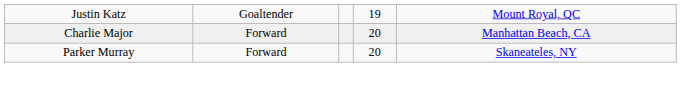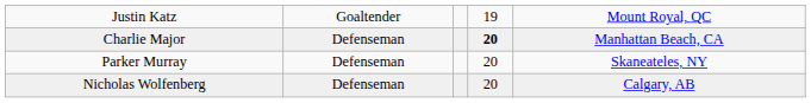Charlie Major | column 2: Forward -> Defenseman
Charlie Major | column 4: normal -> bold
Parker Murray | column 2: Forward -> Defenseman
+ row: Nicholas Wolfenberg | Defenseman | 20 | Calgary, AB
